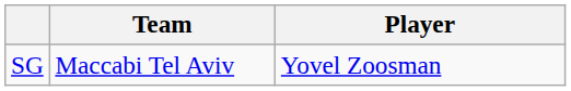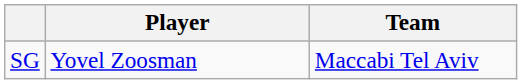columns swapped: Player <-> Team
